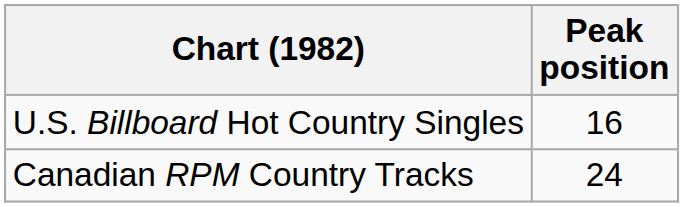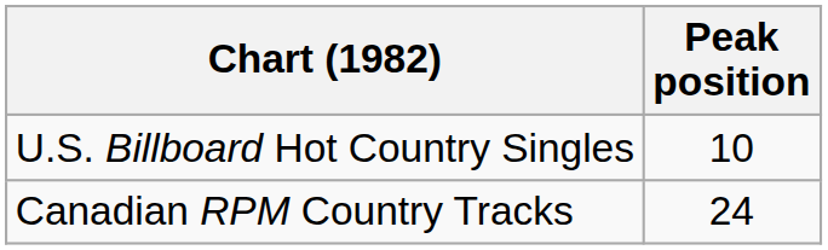U.S. Billboard Hot Country Singles | Peak position: 16 -> 10
